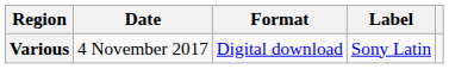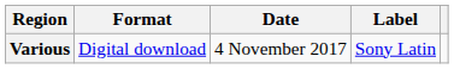columns swapped: Date <-> Format
